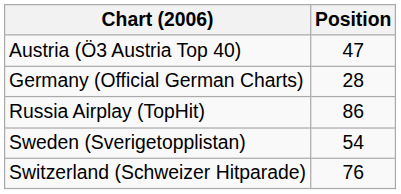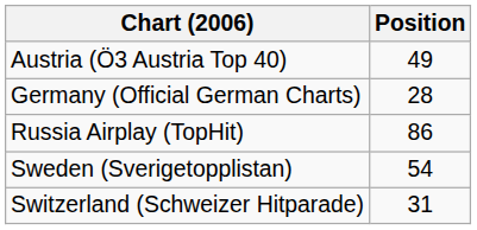Austria (Ö3 Austria Top 40) | Position: 47 -> 49
Switzerland (Schweizer Hitparade) | Position: 76 -> 31
